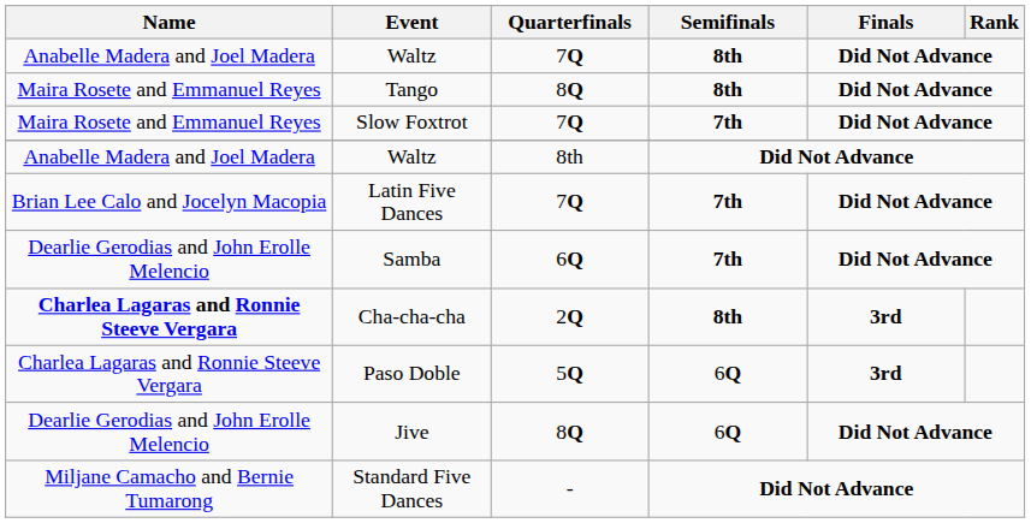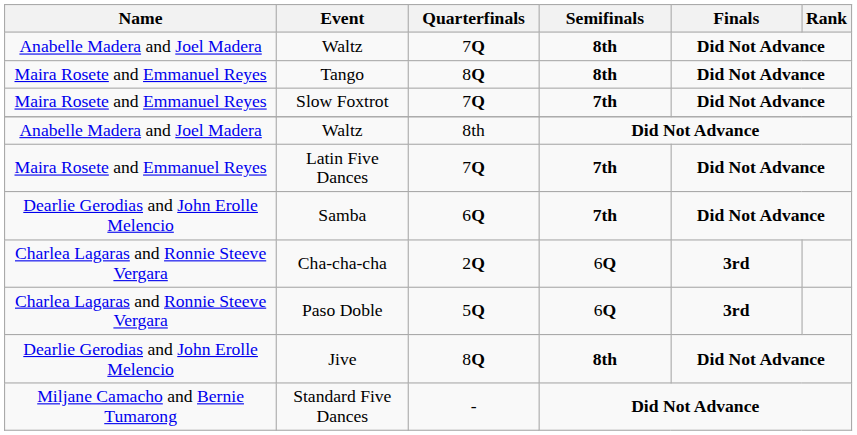Latin Five Dances | Name: Brian Lee Calo and Jocelyn Macopia -> Maira Rosete and Emmanuel Reyes
Cha-cha-cha | Name: bold -> normal
Cha-cha-cha | Semifinals: 8th -> 6Q
Jive | Semifinals: 6Q -> 8th
